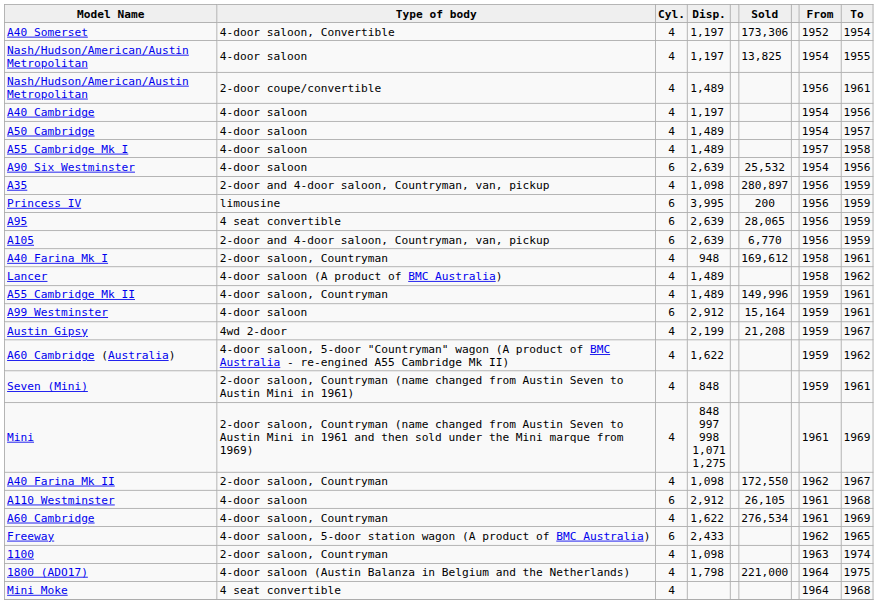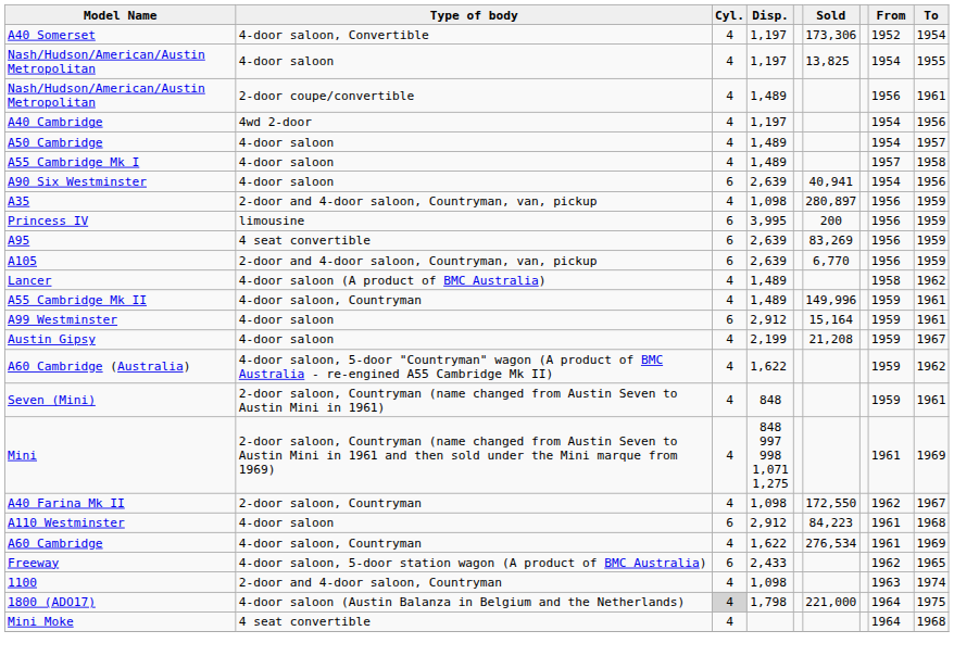A40 Cambridge | Type of body: 4-door saloon -> 4wd 2-door
A90 Six Westminster | Sold: 25,532 -> 40,941
A95 | Sold: 28,065 -> 83,269
- row: A40 Farina Mk I | 2-door saloon, Countryman | 4 | 948 | 169,612 | 1958 | 1961
Austin Gipsy | Type of body: 4wd 2-door -> 4-door saloon
A110 Westminster | Sold: 26,105 -> 84,223
1100 | Type of body: 2-door saloon, Countryman -> 2-door and 4-door saloon, Countryman
1800 (ADO17) | Cyl.: no background -> lightgrey background
